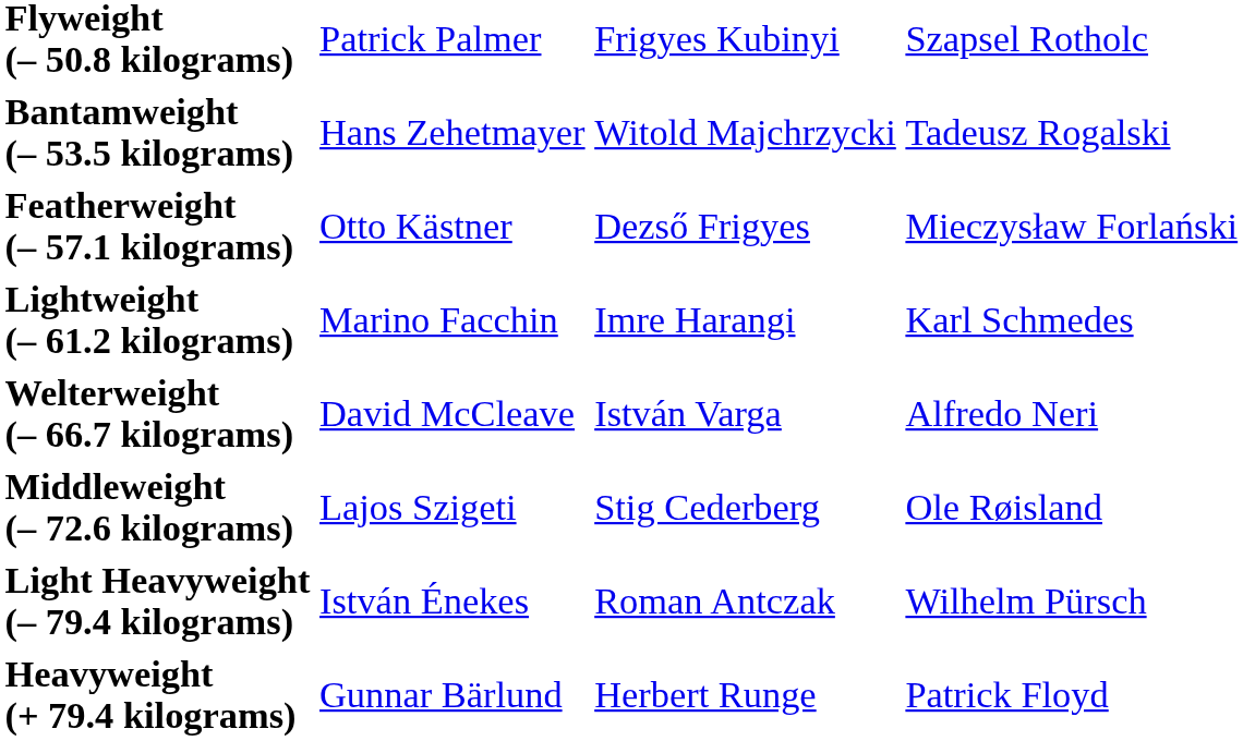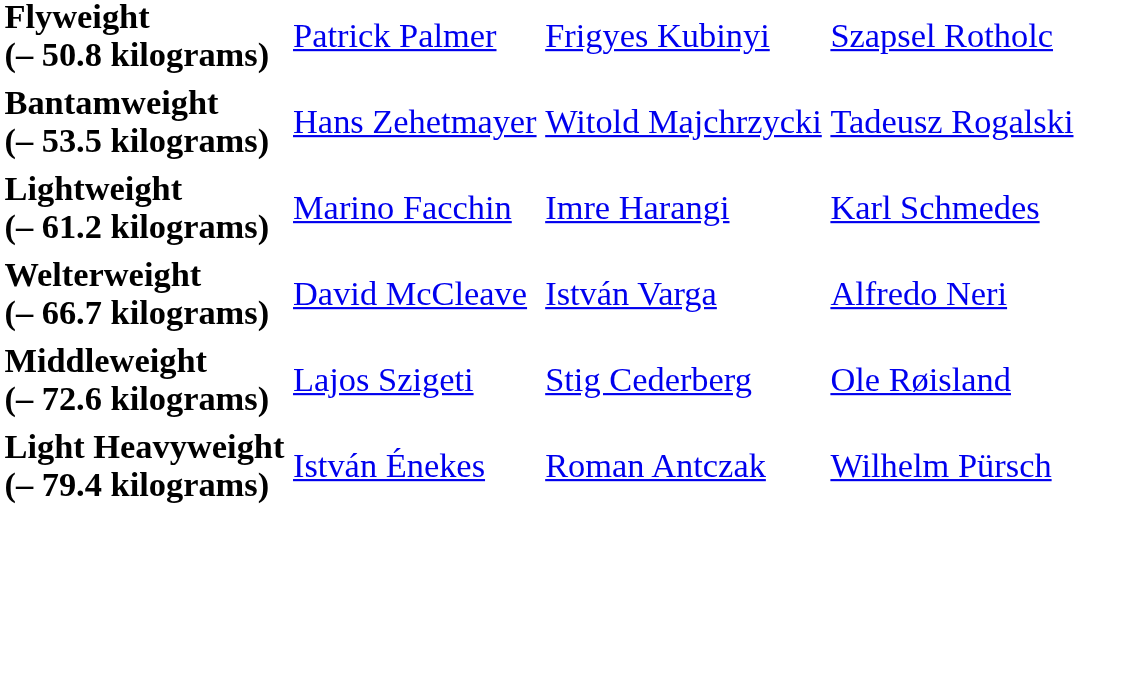- row: Featherweight (– 57.1 kilograms) | Otto Kästner | Dezső Frigyes | Mieczysław Forlański
- row: Heavyweight (+ 79.4 kilograms) | Gunnar Bärlund | Herbert Runge | Patrick Floyd
